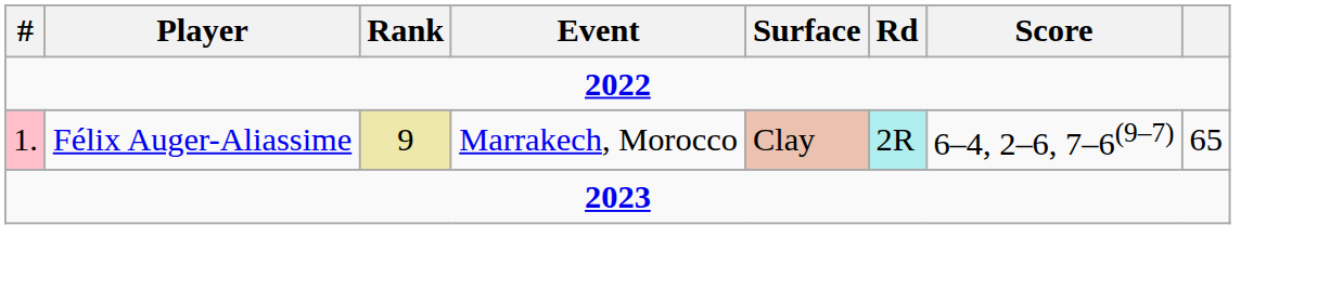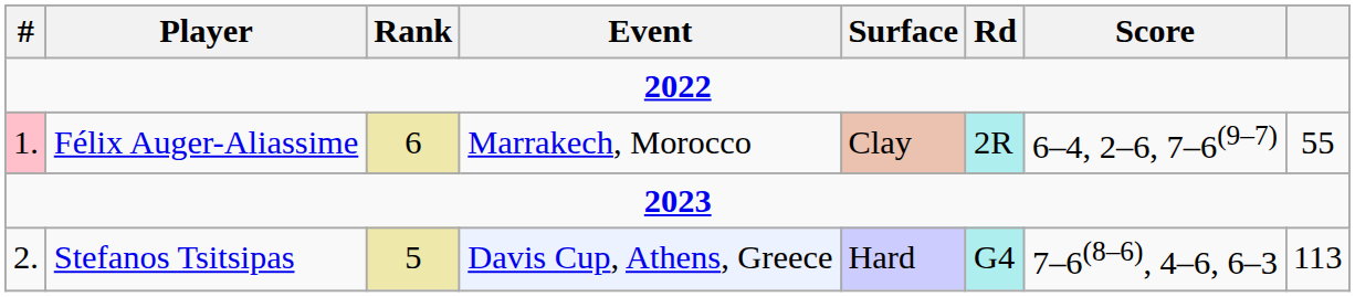Félix Auger-Aliassime | Rank: 9 -> 6
Félix Auger-Aliassime | column 8: 65 -> 55
+ row: 2. | Stefanos Tsitsipas | 5 | Davis Cup, Athens, Greece | Hard | G4 | 7–6(8–6), 4–6, 6–3 | 113
